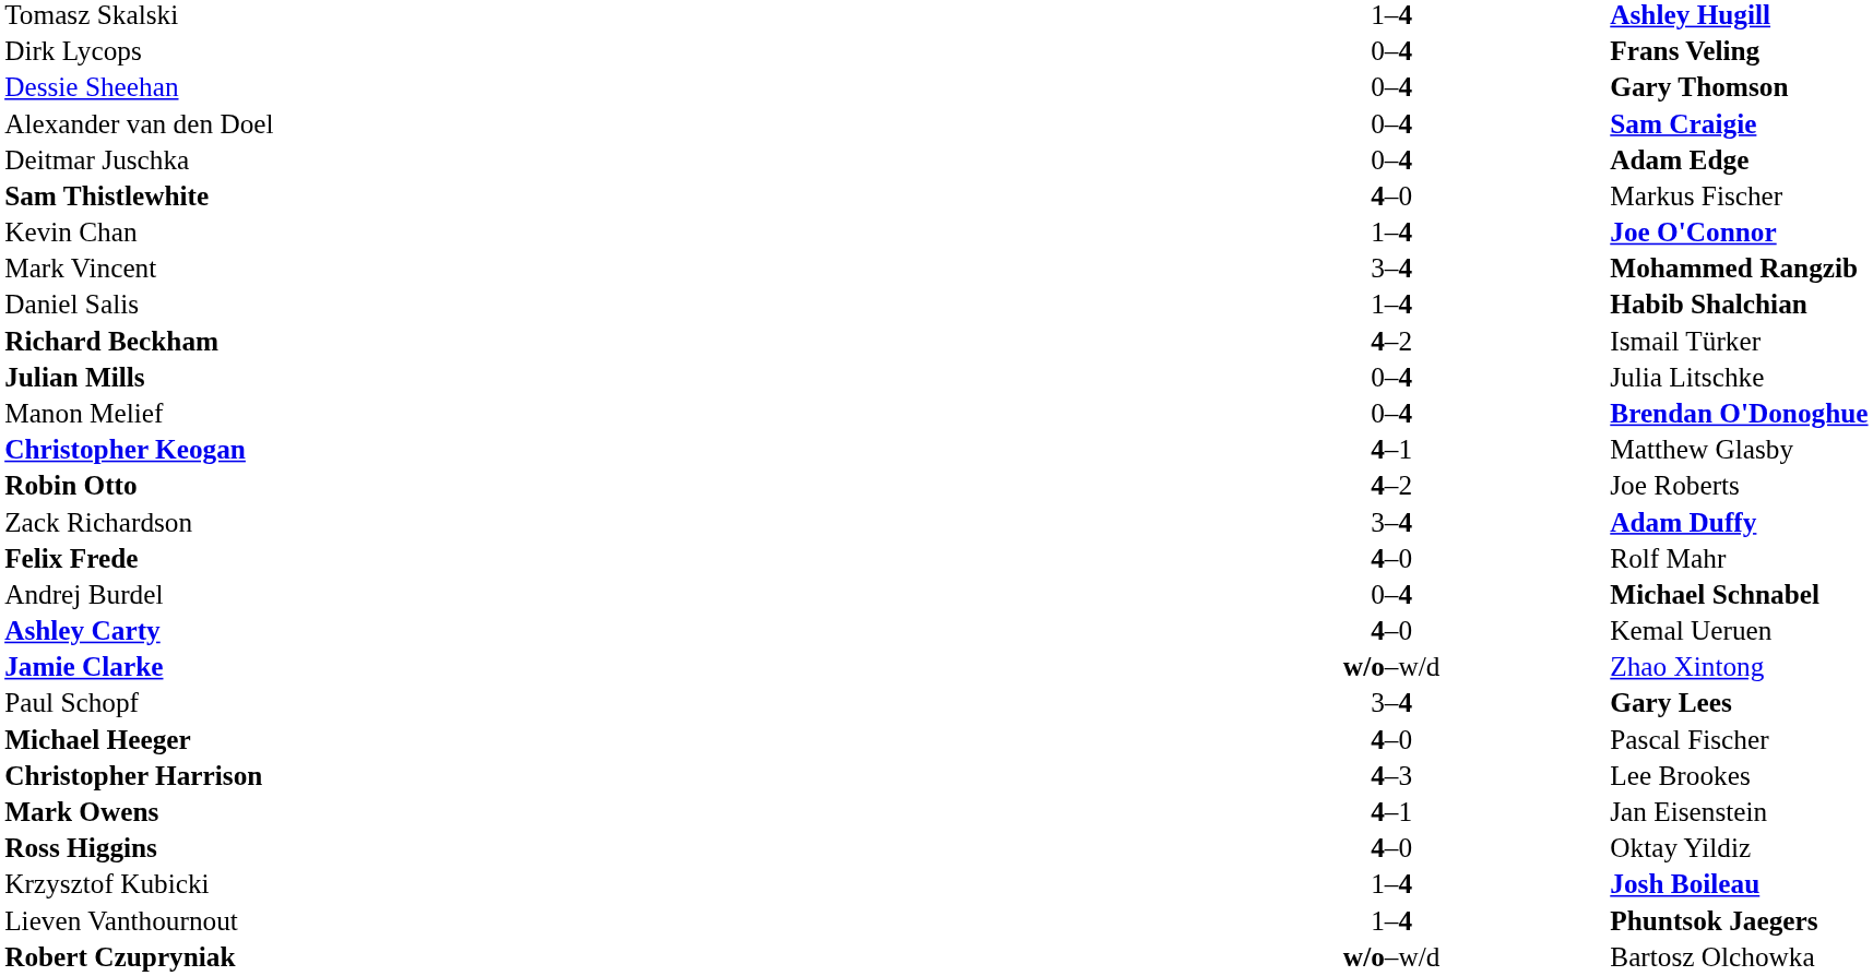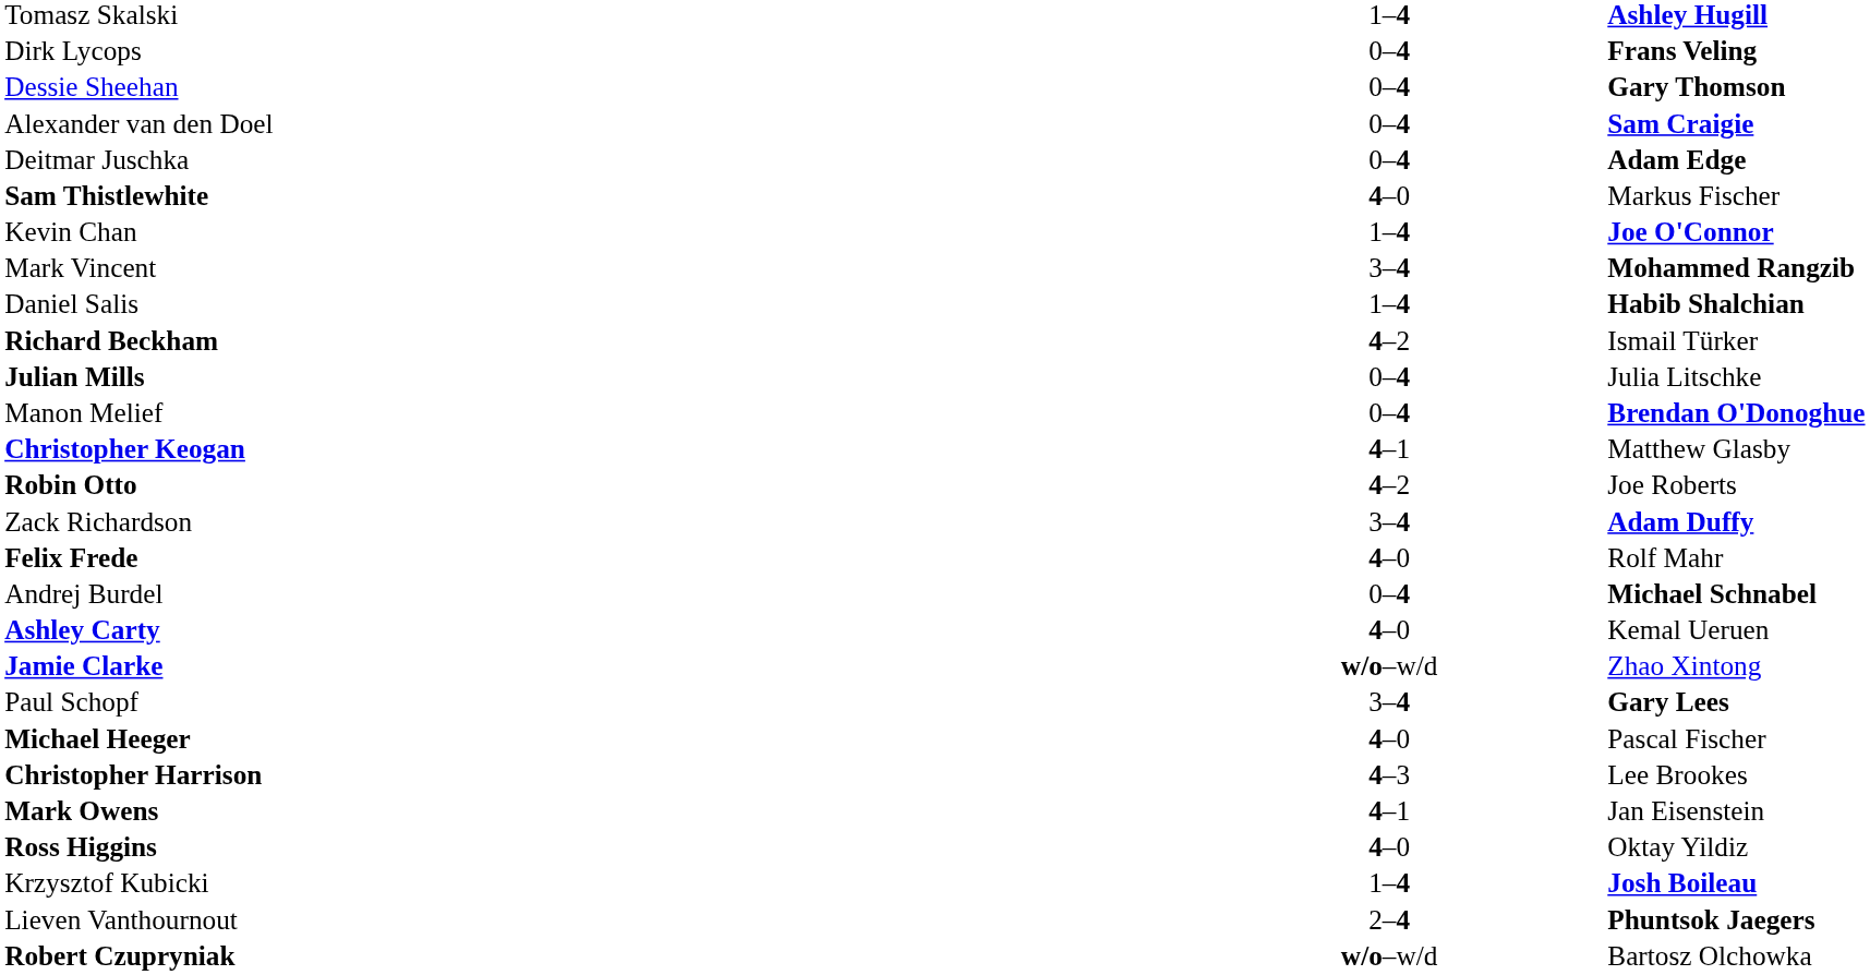Lieven Vanthournout | column 2: 1–4 -> 2–4
